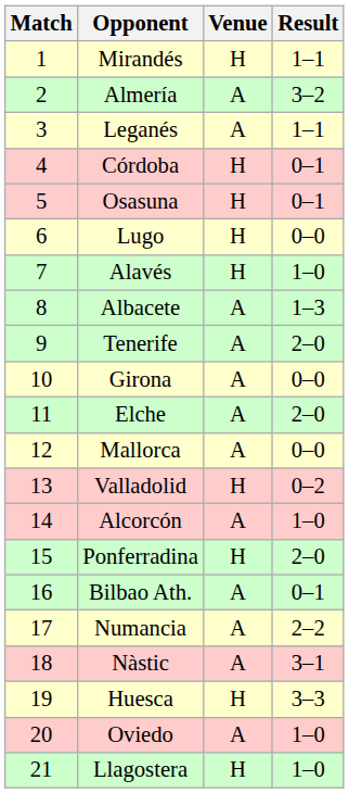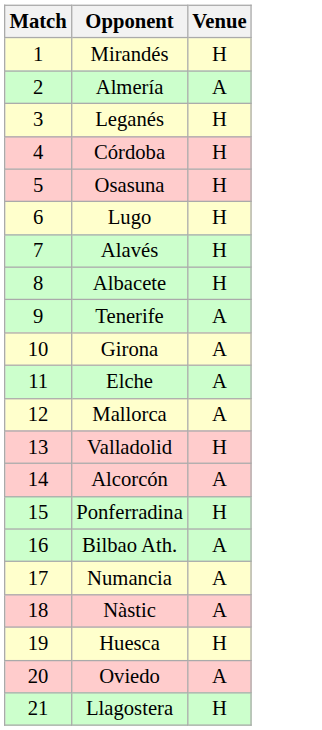- column: Result | 1–1 | 3–2 | 1–1 | 0–1 | 0–1 | 0–0 | 1–0 | 1–3 | 2–0 | 0–0 | 2–0 | 0–0 | 0–2 | 1–0 | 2–0 | 0–1 | 2–2 | 3–1 | 3–3 | 1–0 | 1–0
Leganés | Venue: A -> H
Albacete | Venue: A -> H
